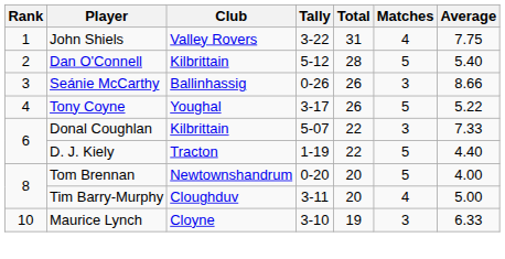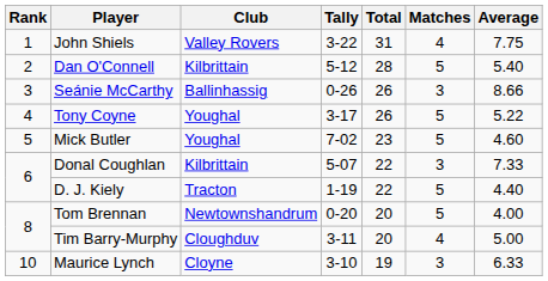+ row: 5 | Mick Butler | Youghal | 7-02 | 23 | 5 | 4.60
